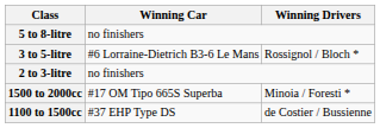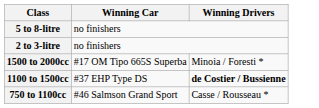- row: 3 to 5-litre | #6 Lorraine-Dietrich B3-6 Le Mans | Rossignol / Bloch *
1100 to 1500cc | Winning Drivers: normal -> bold
+ row: 750 to 1100cc | #46 Salmson Grand Sport | Casse / Rousseau *
